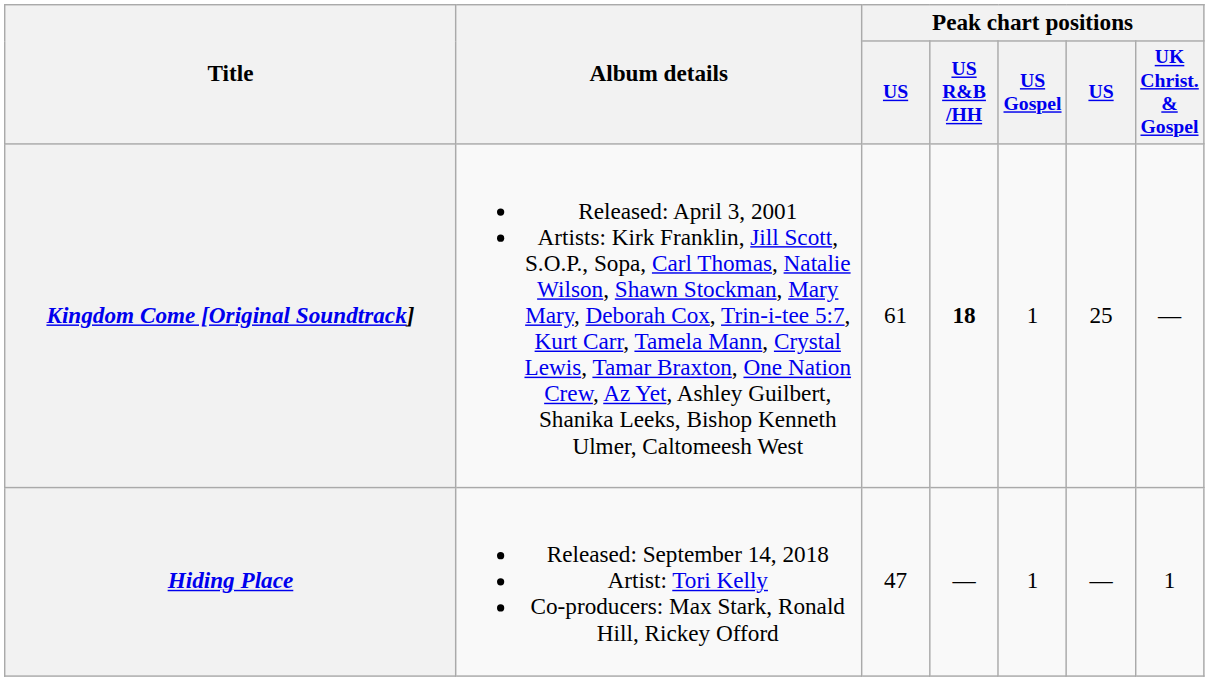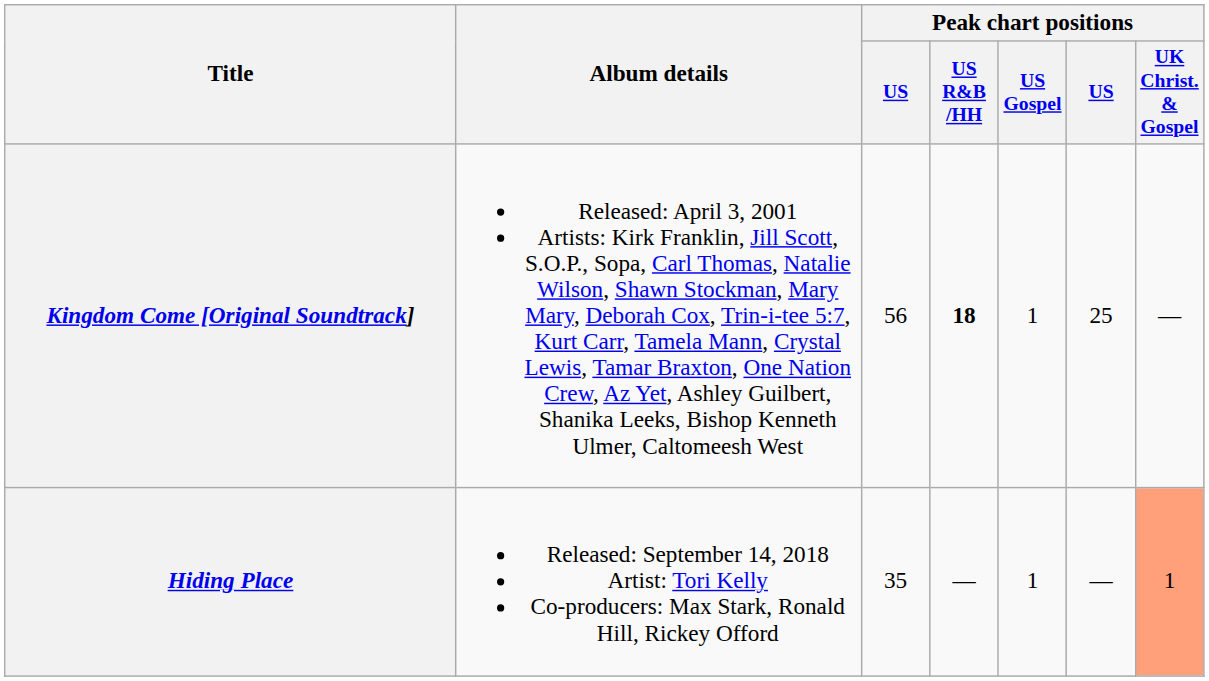Kingdom Come [Original Soundtrack] | column 3: 61 -> 56
Hiding Place | column 3: 47 -> 35
Hiding Place | Peak chart positions / UK Christ. & Gospel: no background -> lightsalmon background
